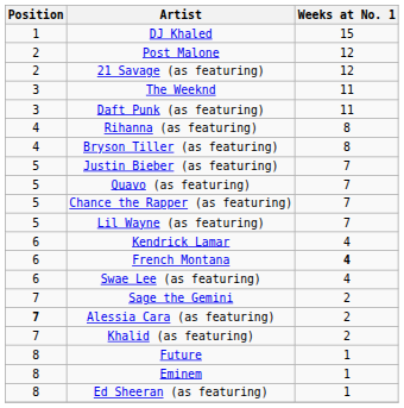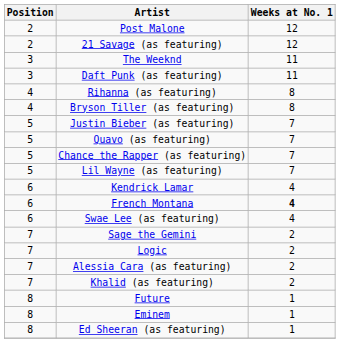- row: 1 | DJ Khaled | 15
+ row: 7 | Logic | 2
Alessia Cara (as featuring) | Position: bold -> normal
